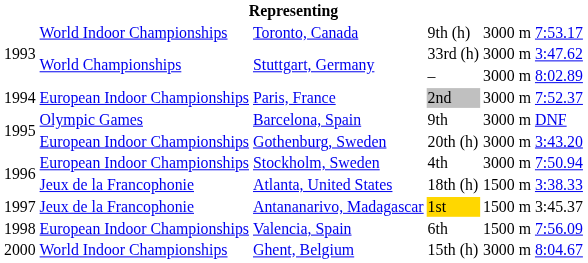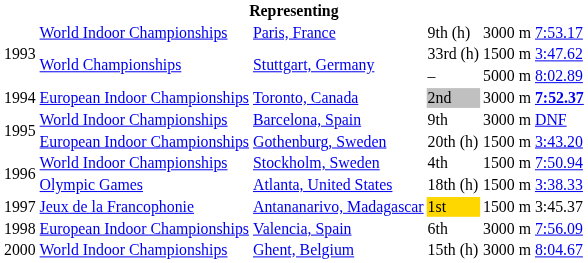9th (h) | column 3: Toronto, Canada -> Paris, France
33rd (h) | column 5: 3000 m -> 1500 m
– | column 5: 3000 m -> 5000 m
2nd | column 3: Paris, France -> Toronto, Canada
2nd | column 6: normal -> bold
9th | column 2: Olympic Games -> World Indoor Championships
20th (h) | column 5: 3000 m -> 1500 m
4th | column 2: European Indoor Championships -> World Indoor Championships
4th | column 5: 3000 m -> 1500 m
18th (h) | column 2: Jeux de la Francophonie -> Olympic Games
6th | column 5: 1500 m -> 3000 m
